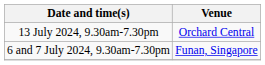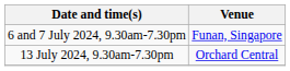rows swapped: 6 and 7 July 2024, 9.30am-7.30pm <-> 13 July 2024, 9.30am-7.30pm
